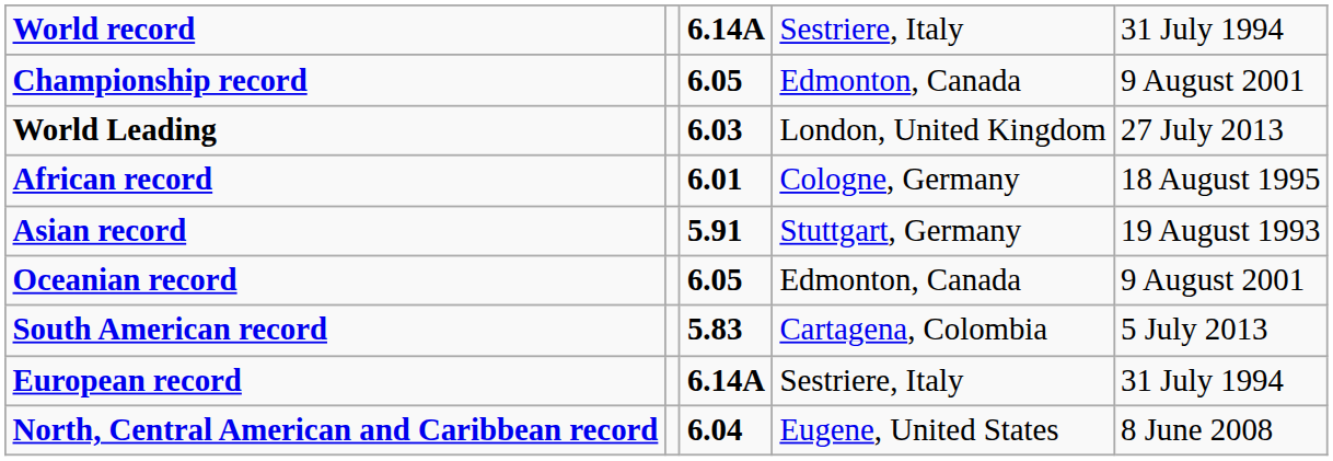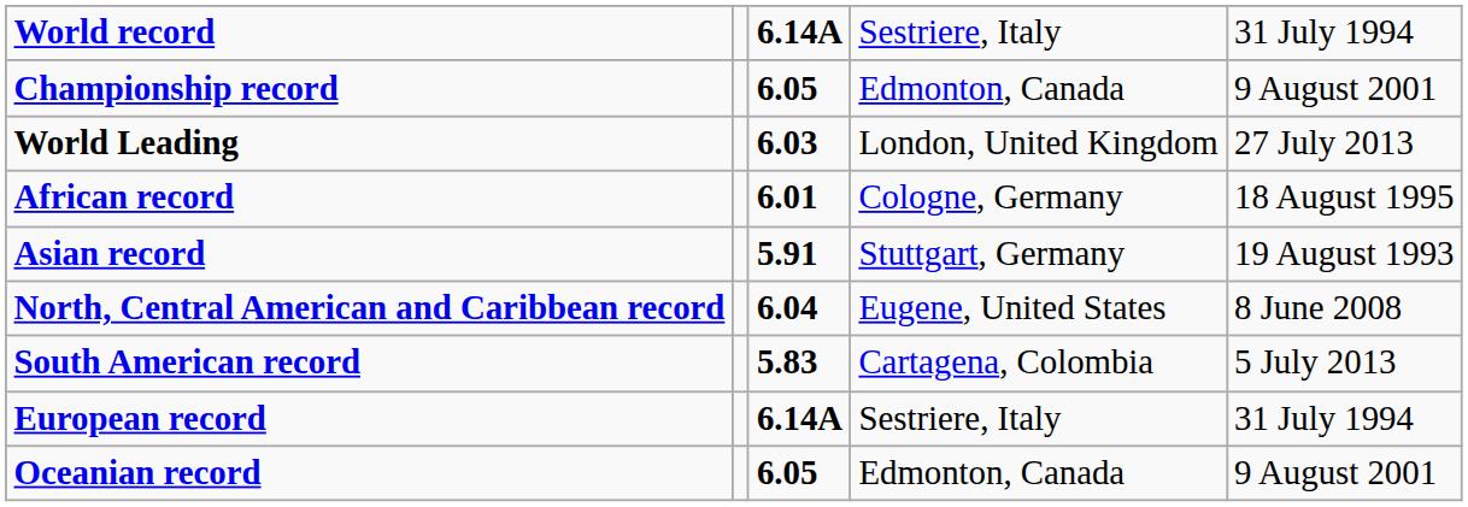rows swapped: North, Central American and Caribbean record <-> Oceanian record
